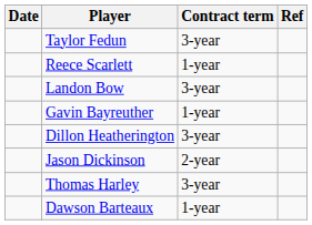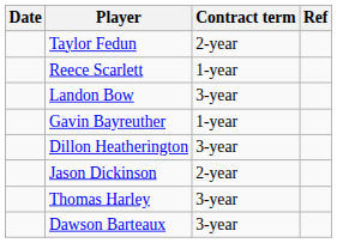Taylor Fedun | Contract term: 3-year -> 2-year
Dawson Barteaux | Contract term: 1-year -> 3-year
